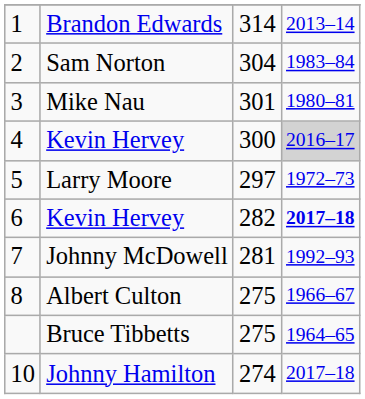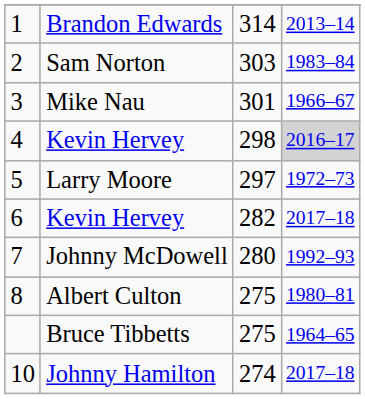Sam Norton | column 3: 304 -> 303
Mike Nau | column 4: 1980–81 -> 1966–67
4 / Kevin Hervey | column 3: 300 -> 298
6 / Kevin Hervey | column 4: bold -> normal
Johnny McDowell | column 3: 281 -> 280
Albert Culton | column 4: 1966–67 -> 1980–81
